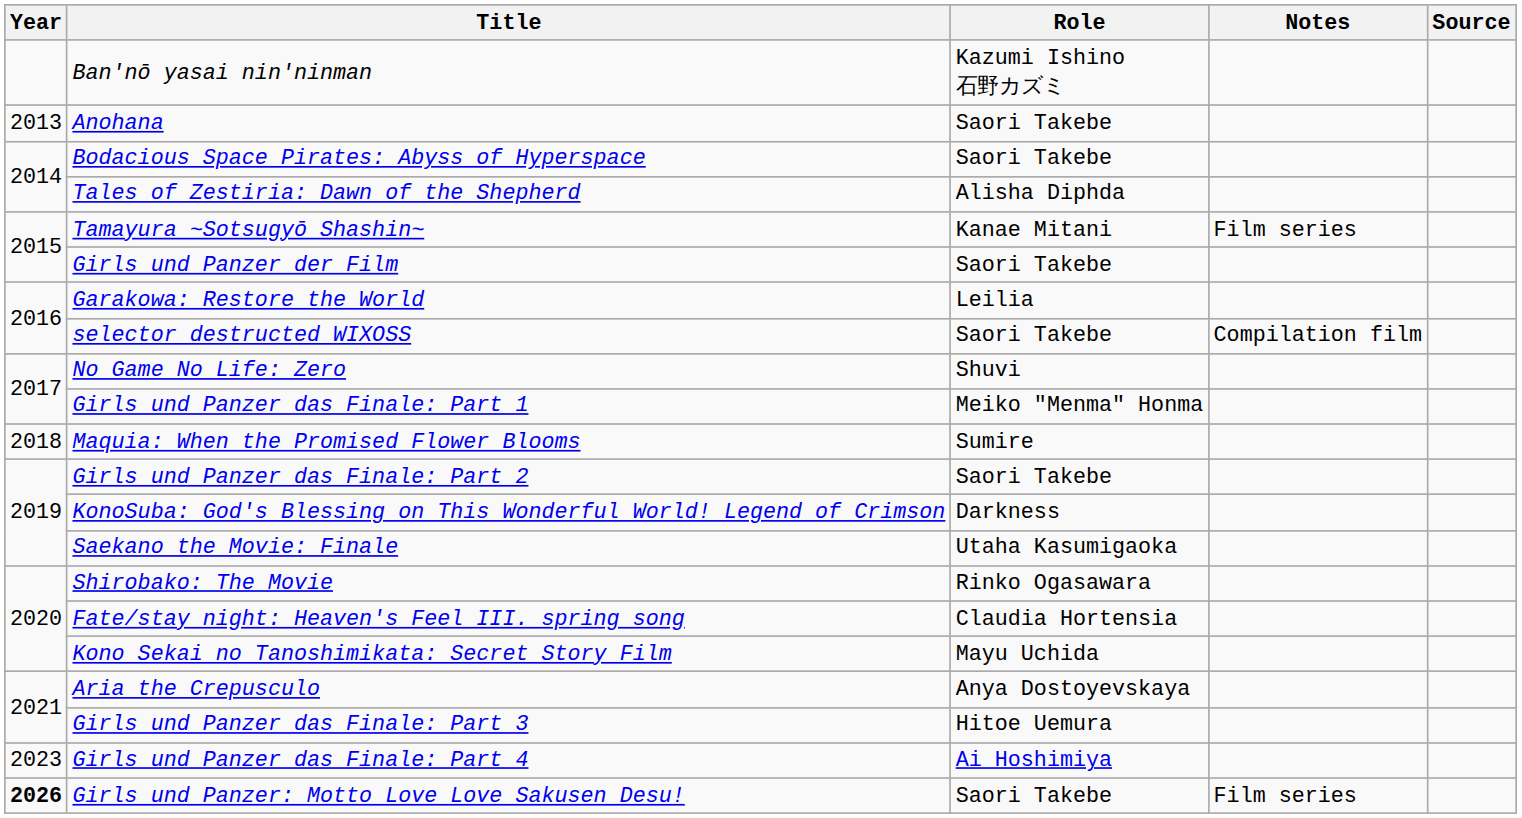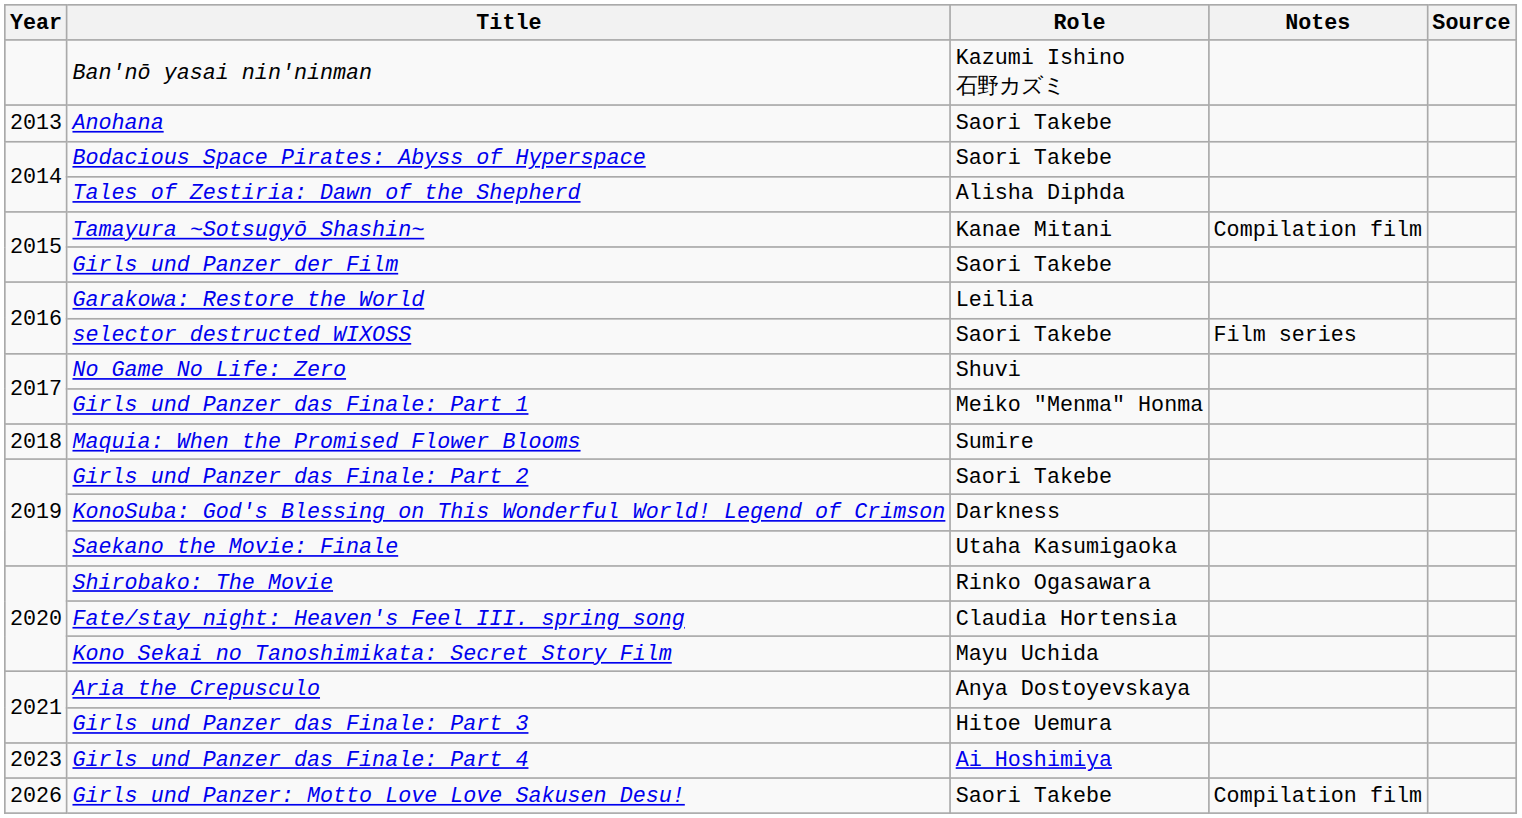Tamayura ~Sotsugyō Shashin~ | Notes: Film series -> Compilation film
selector destructed WIXOSS | Notes: Compilation film -> Film series
Girls und Panzer: Motto Love Love Sakusen Desu! | Year: bold -> normal
Girls und Panzer: Motto Love Love Sakusen Desu! | Notes: Film series -> Compilation film
